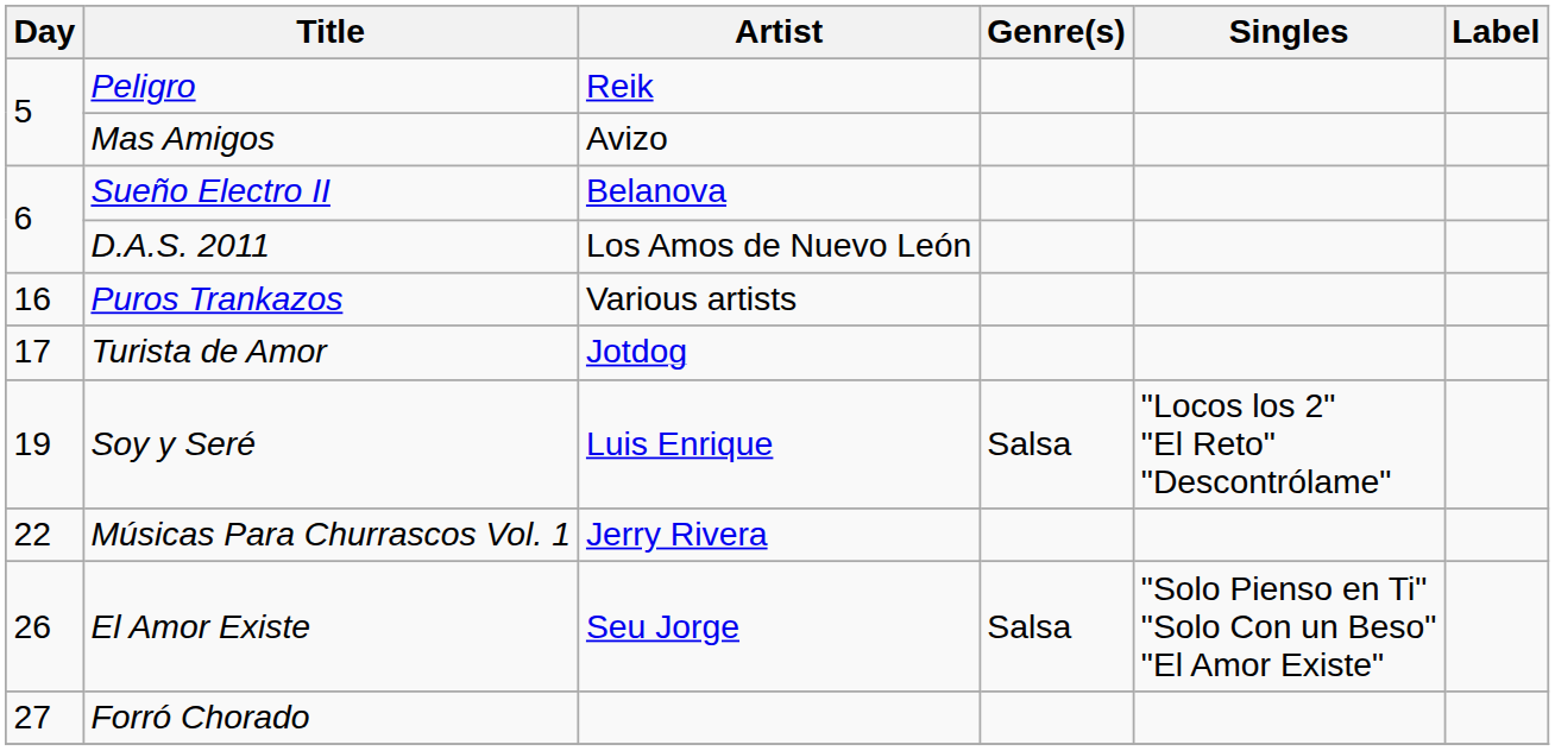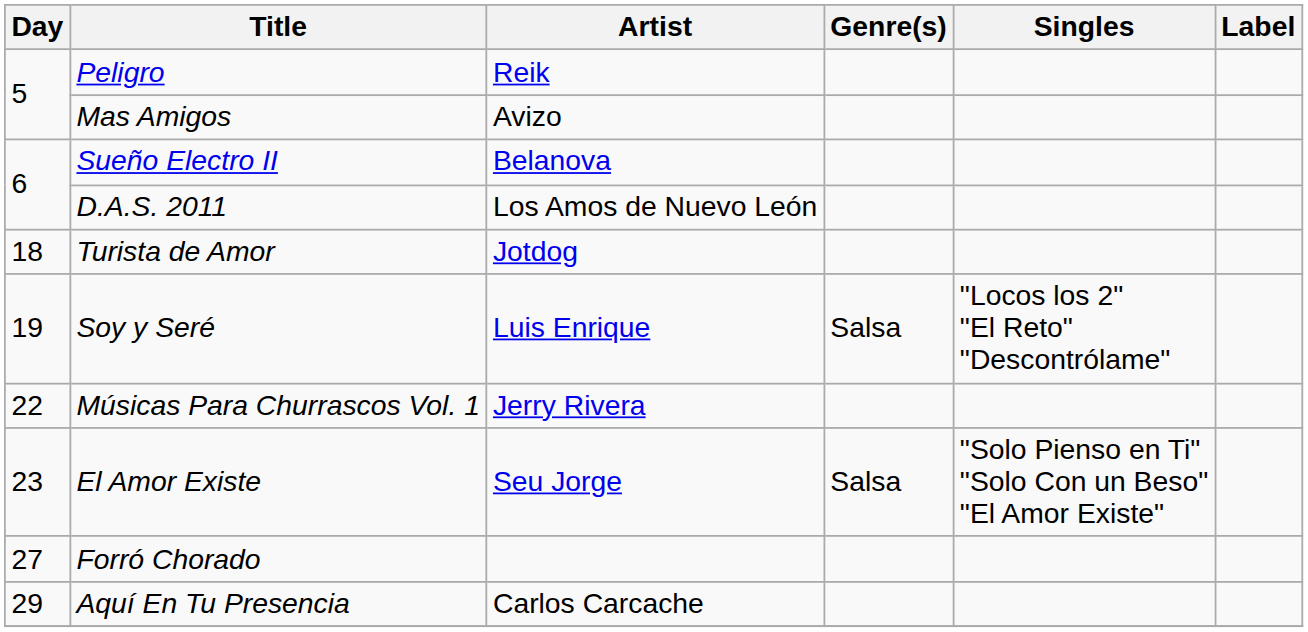- row: 16 | Puros Trankazos | Various artists
Turista de Amor | Day: 17 -> 18
El Amor Existe | Day: 26 -> 23
+ row: 29 | Aquí En Tu Presencia | Carlos Carcache
